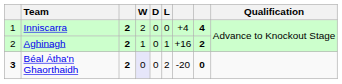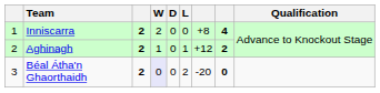Inniscarra | column 7: +4 -> +8
Aghinagh | column 7: +16 -> +12
Béal Átha'n Ghaorthaidh | column 1: bold -> normal
